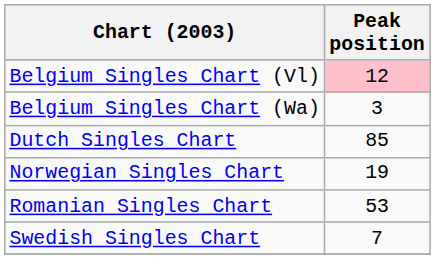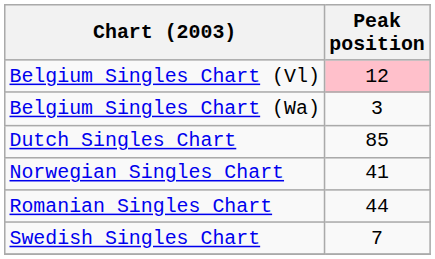Norwegian Singles Chart | Peak position: 19 -> 41
Romanian Singles Chart | Peak position: 53 -> 44
